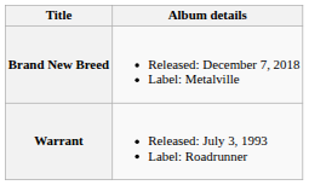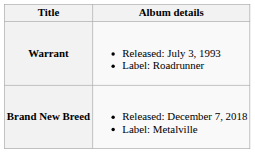rows swapped: Warrant <-> Brand New Breed
